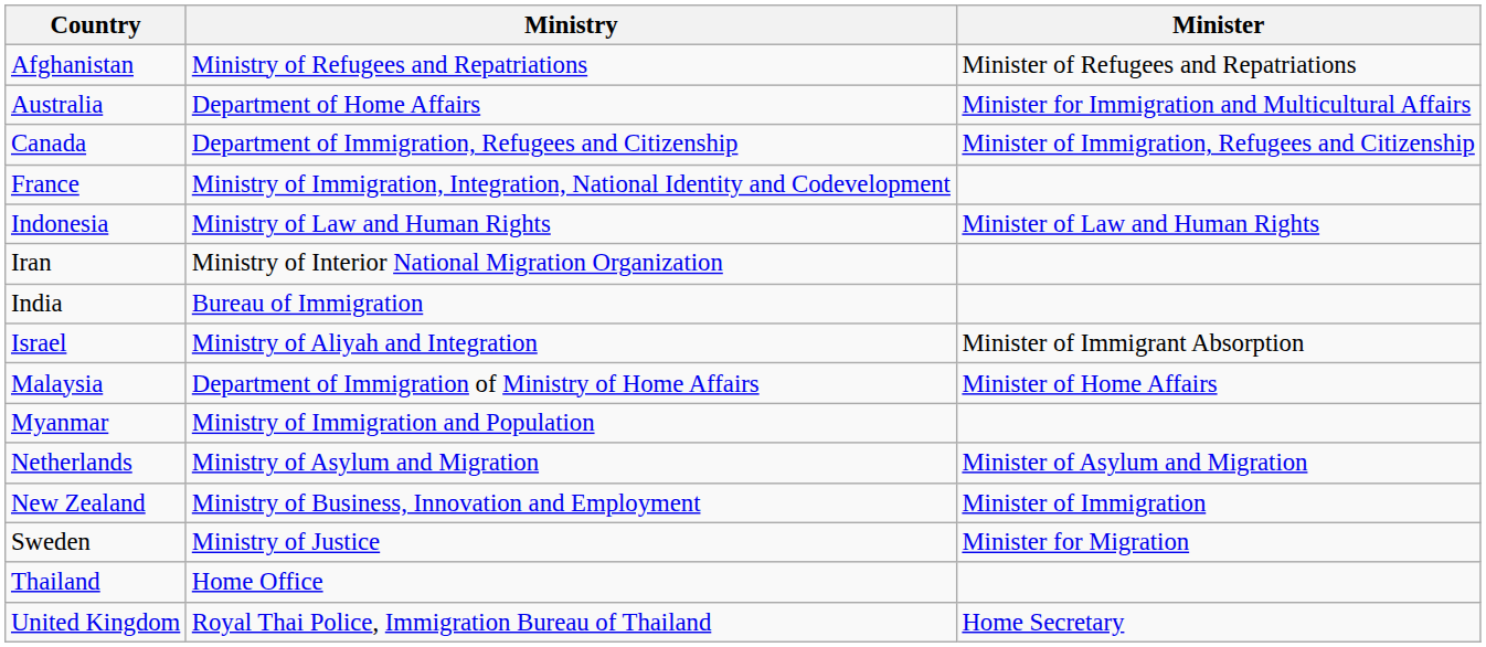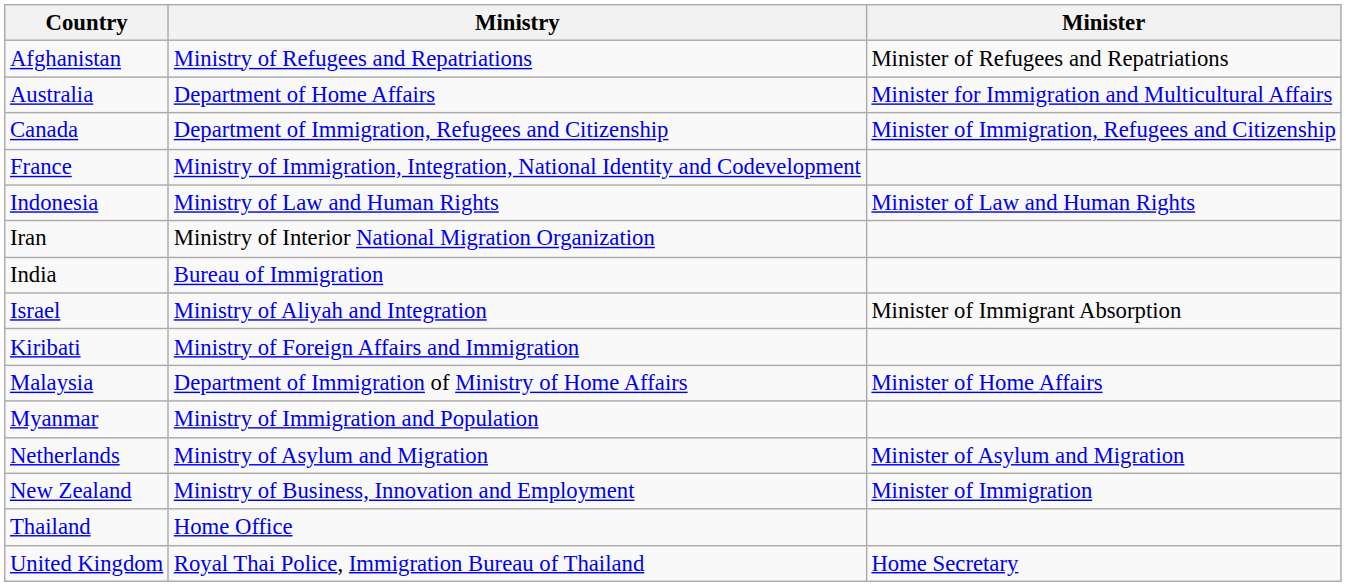+ row: Kiribati | Ministry of Foreign Affairs and Immigration
- row: Sweden | Ministry of Justice | Minister for Migration
